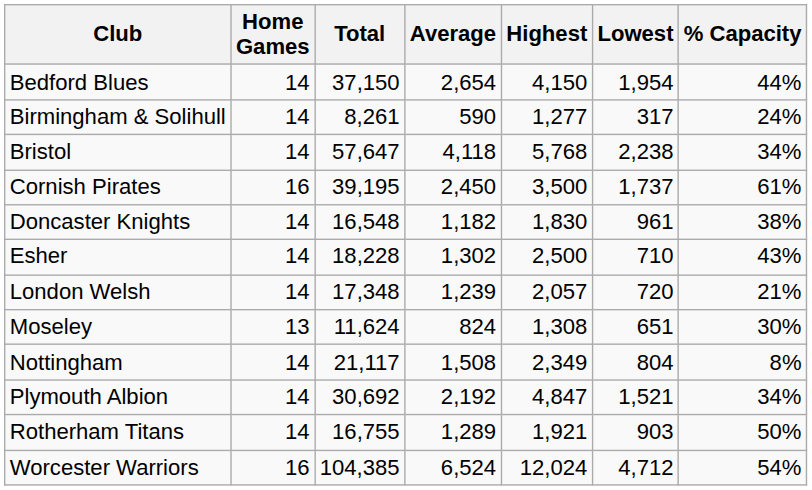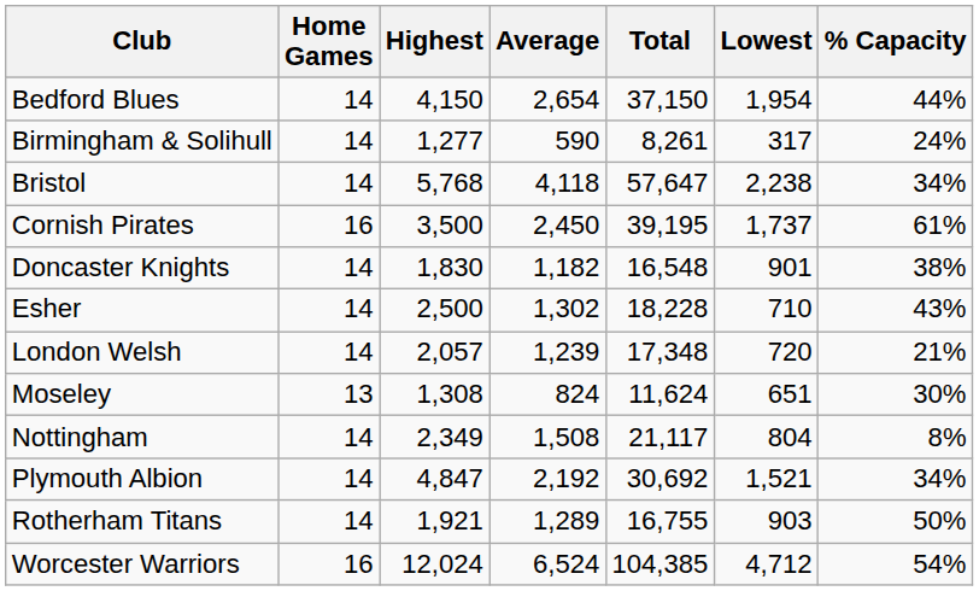columns swapped: Total <-> Highest
Doncaster Knights | Lowest: 961 -> 901
